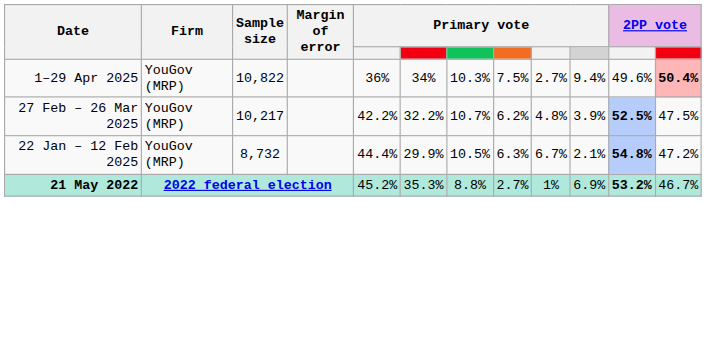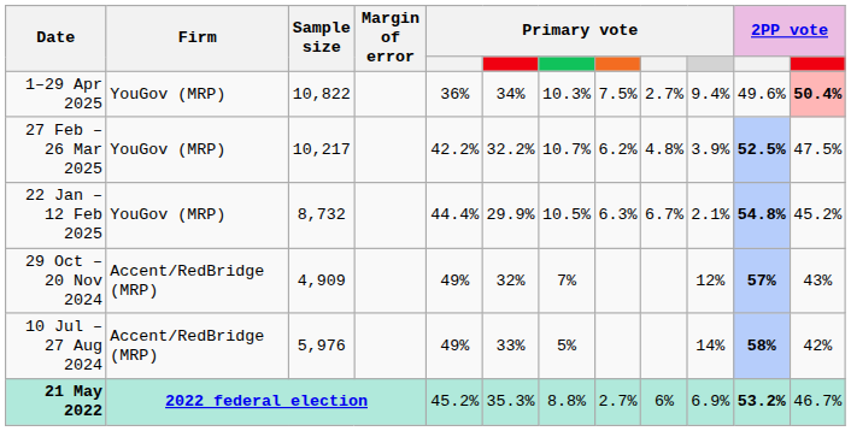22 Jan – 12 Feb 2025 | column 12: 47.2% -> 45.2%
+ row: 29 Oct – 20 Nov 2024 | Accent/RedBridge (MRP) | 4,909 | 49% | 32% | 7% | 12% | 57% | 43%
+ row: 10 Jul – 27 Aug 2024 | Accent/RedBridge (MRP) | 5,976 | 49% | 33% | 5% | 14% | 58% | 42%
21 May 2022 | column 9: 1% -> 6%
